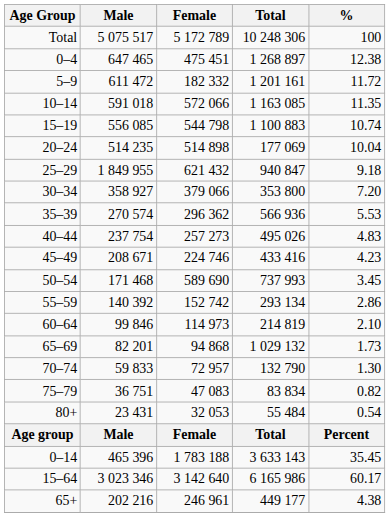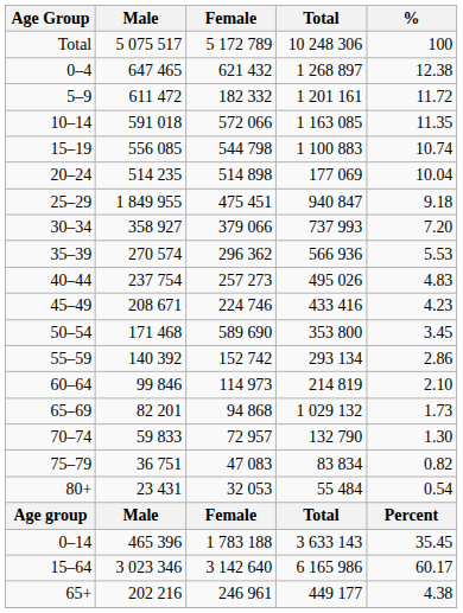0–4 | Female: 475 451 -> 621 432
25–29 | Female: 621 432 -> 475 451
30–34 | Total: 353 800 -> 737 993
50–54 | Total: 737 993 -> 353 800
